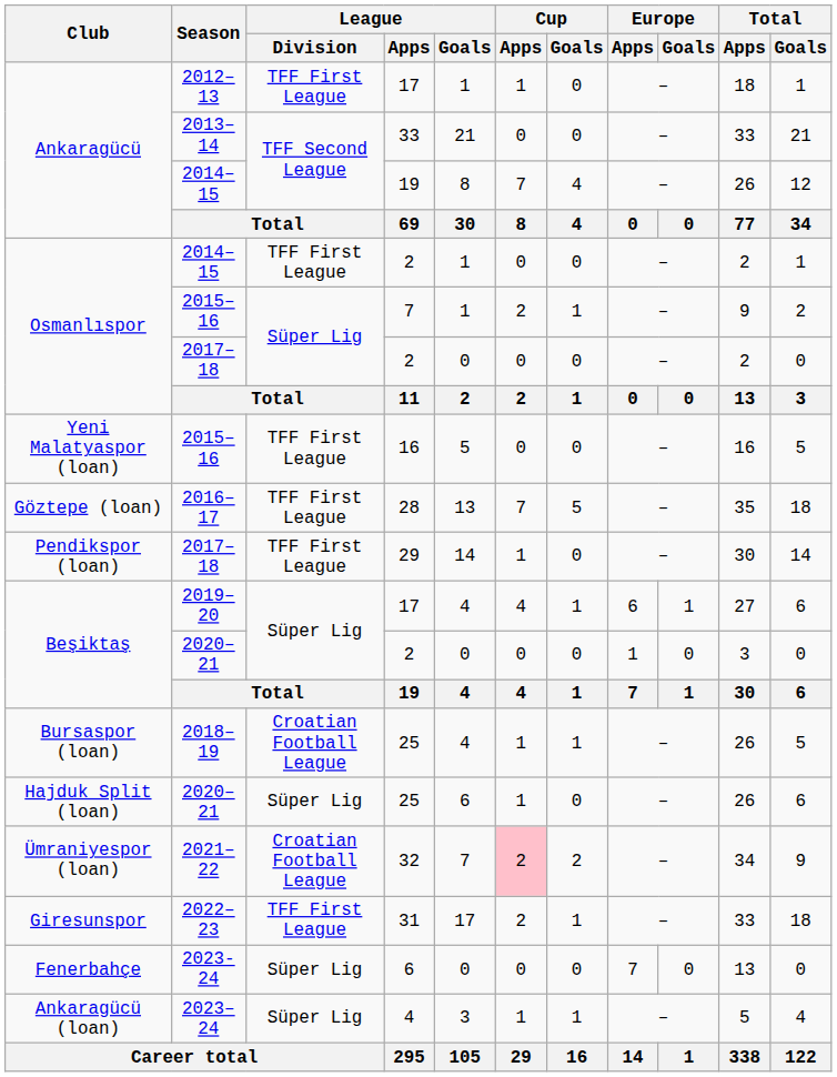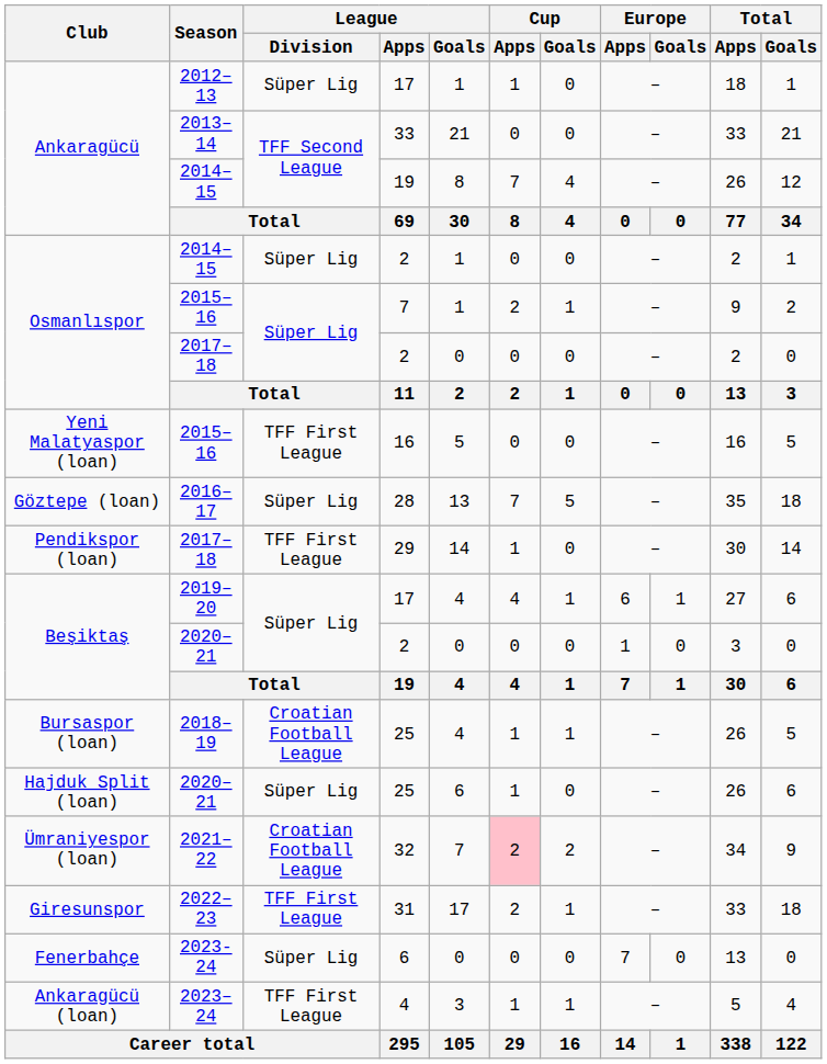2012–13 | League / Division: TFF First League -> Süper Lig
2014–15 / 2 | League / Division: TFF First League -> Süper Lig
2016–17 | League / Division: TFF First League -> Süper Lig
2023–24 | League / Division: Süper Lig -> TFF First League
